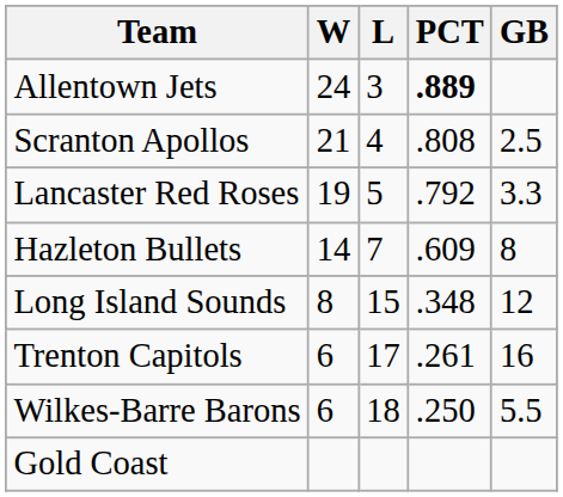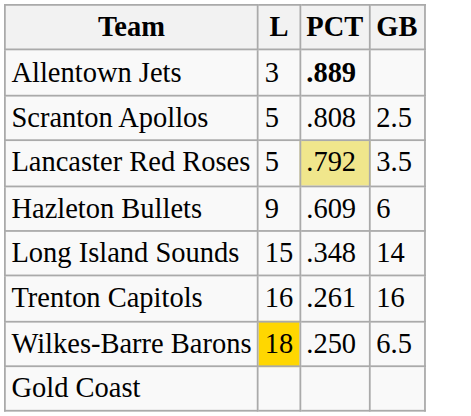- column: W | 24 | 21 | 19 | 14 | 8 | 6 | 6
Scranton Apollos | L: 4 -> 5
Lancaster Red Roses | PCT: no background -> khaki background
Lancaster Red Roses | GB: 3.3 -> 3.5
Hazleton Bullets | L: 7 -> 9
Hazleton Bullets | GB: 8 -> 6
Long Island Sounds | GB: 12 -> 14
Trenton Capitols | L: 17 -> 16
Wilkes-Barre Barons | L: no background -> gold background
Wilkes-Barre Barons | GB: 5.5 -> 6.5
